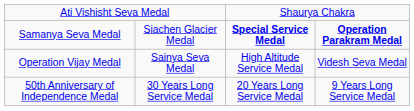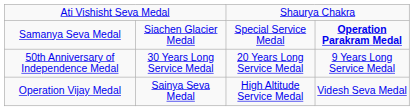Samanya Seva Medal | column 3: bold -> normal
rows swapped: Operation Vijay Medal <-> 50th Anniversary of Independence Medal
